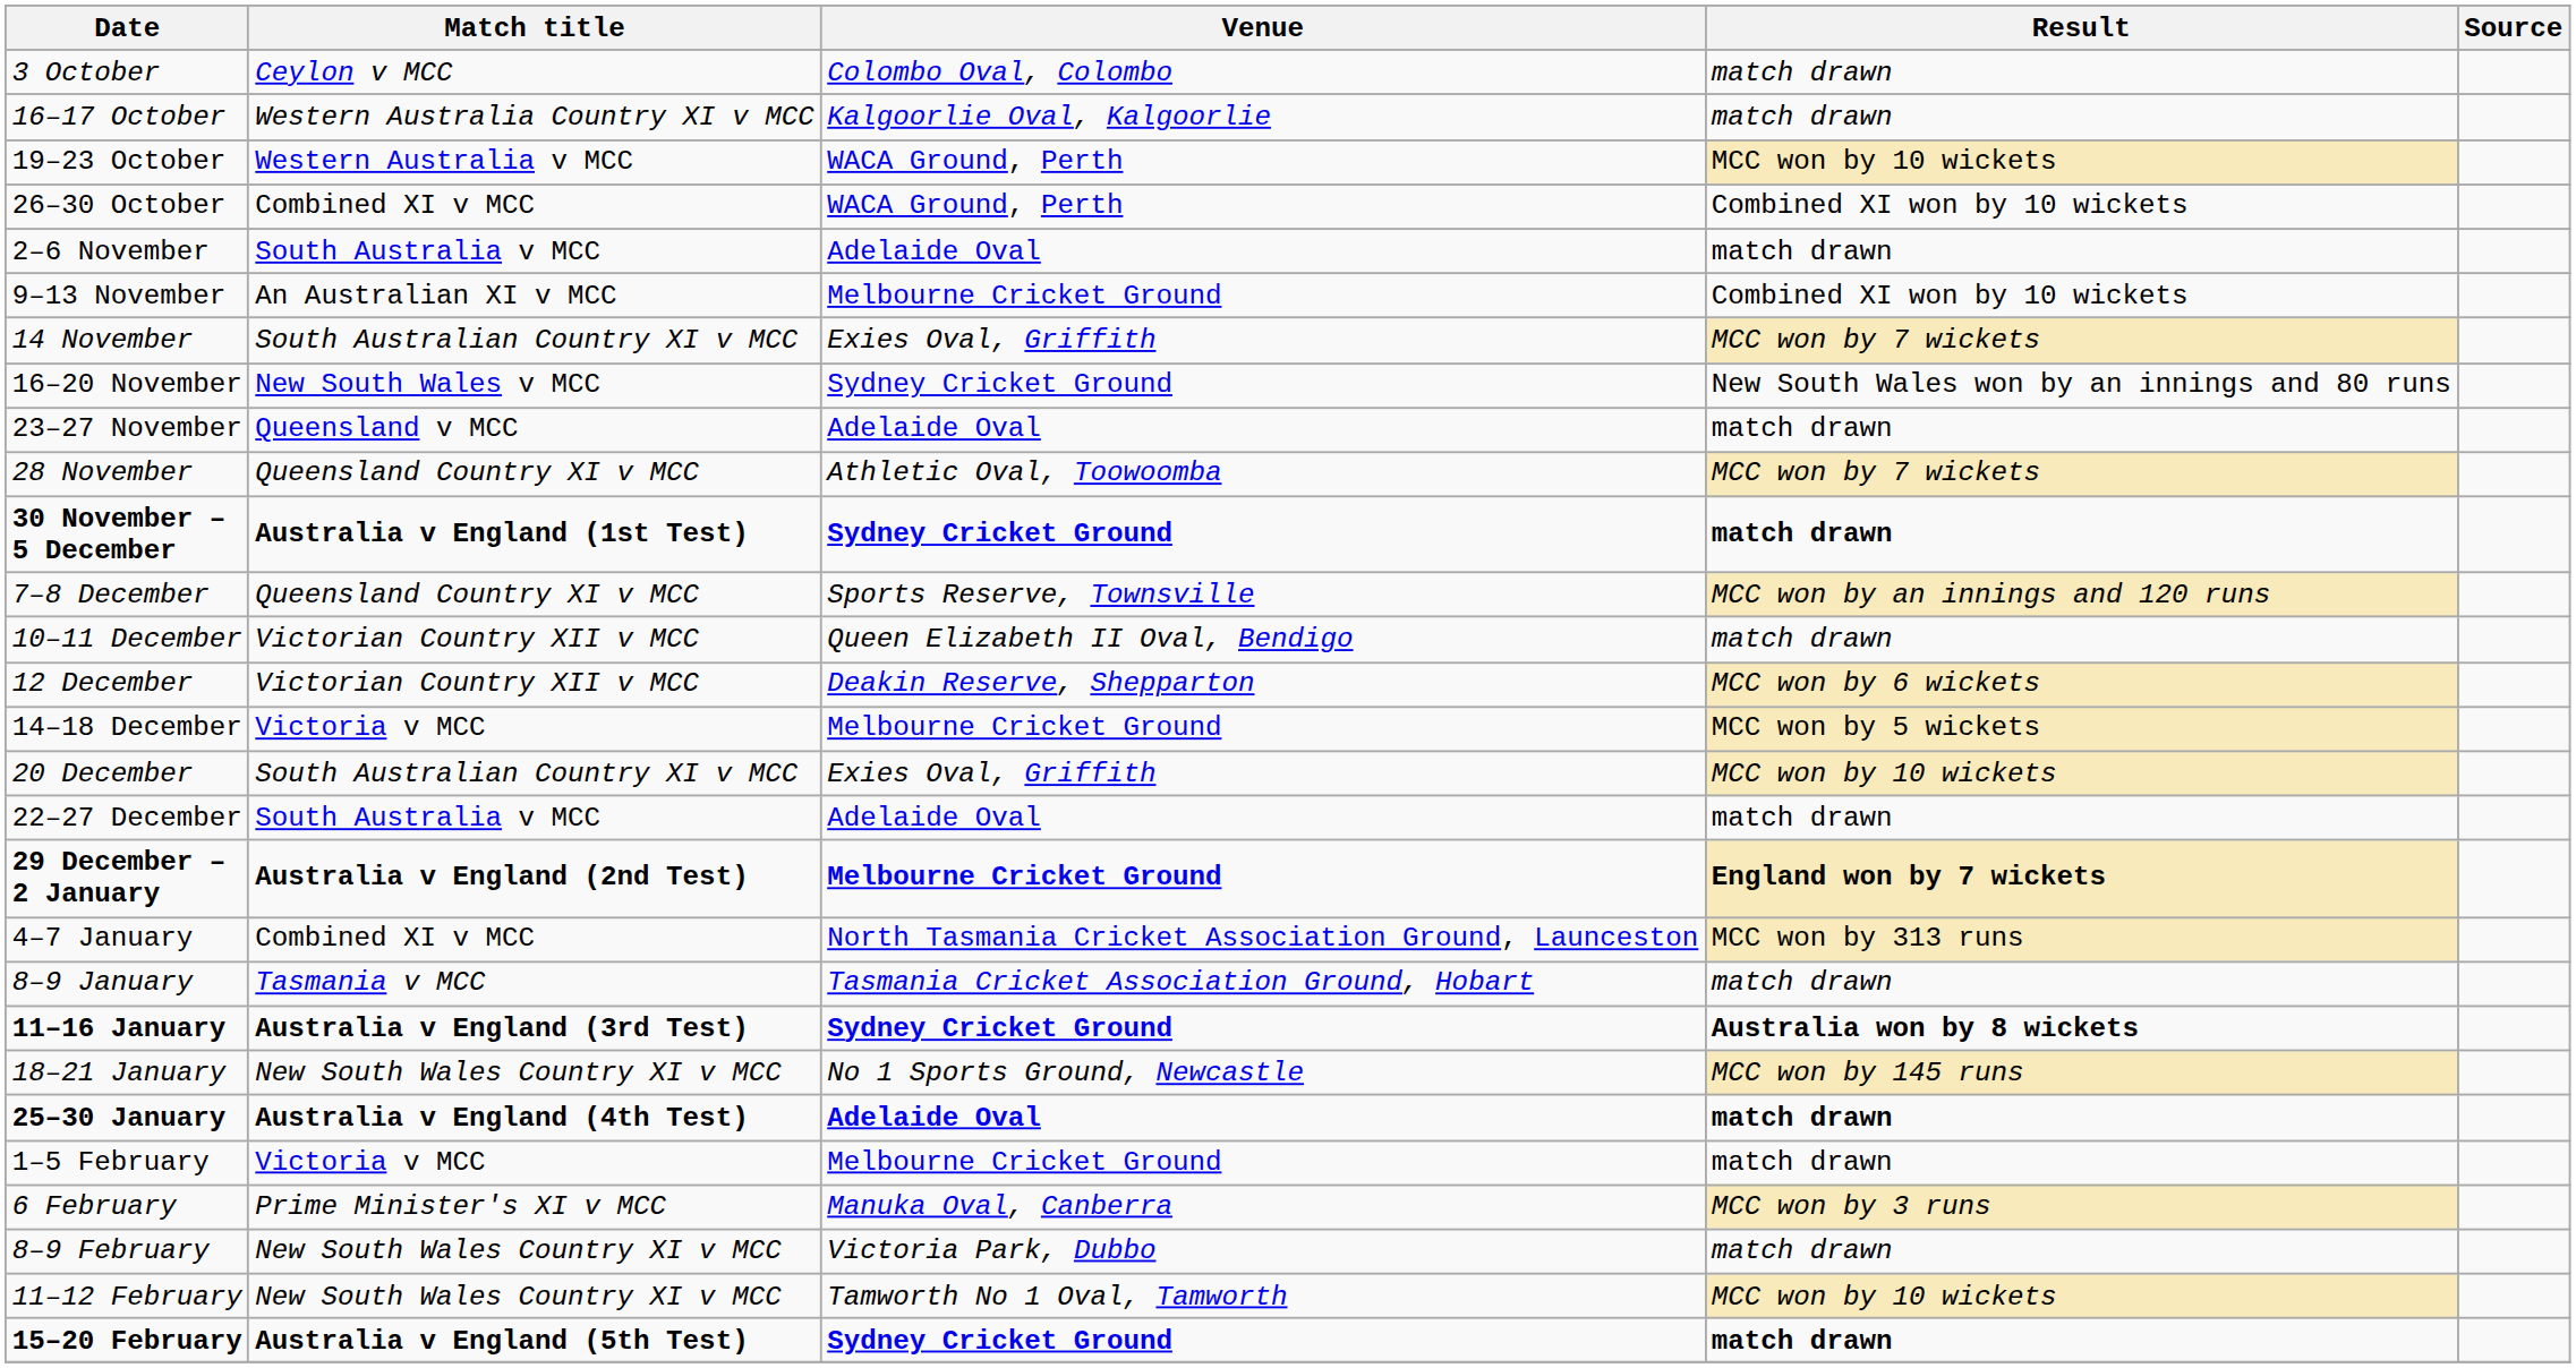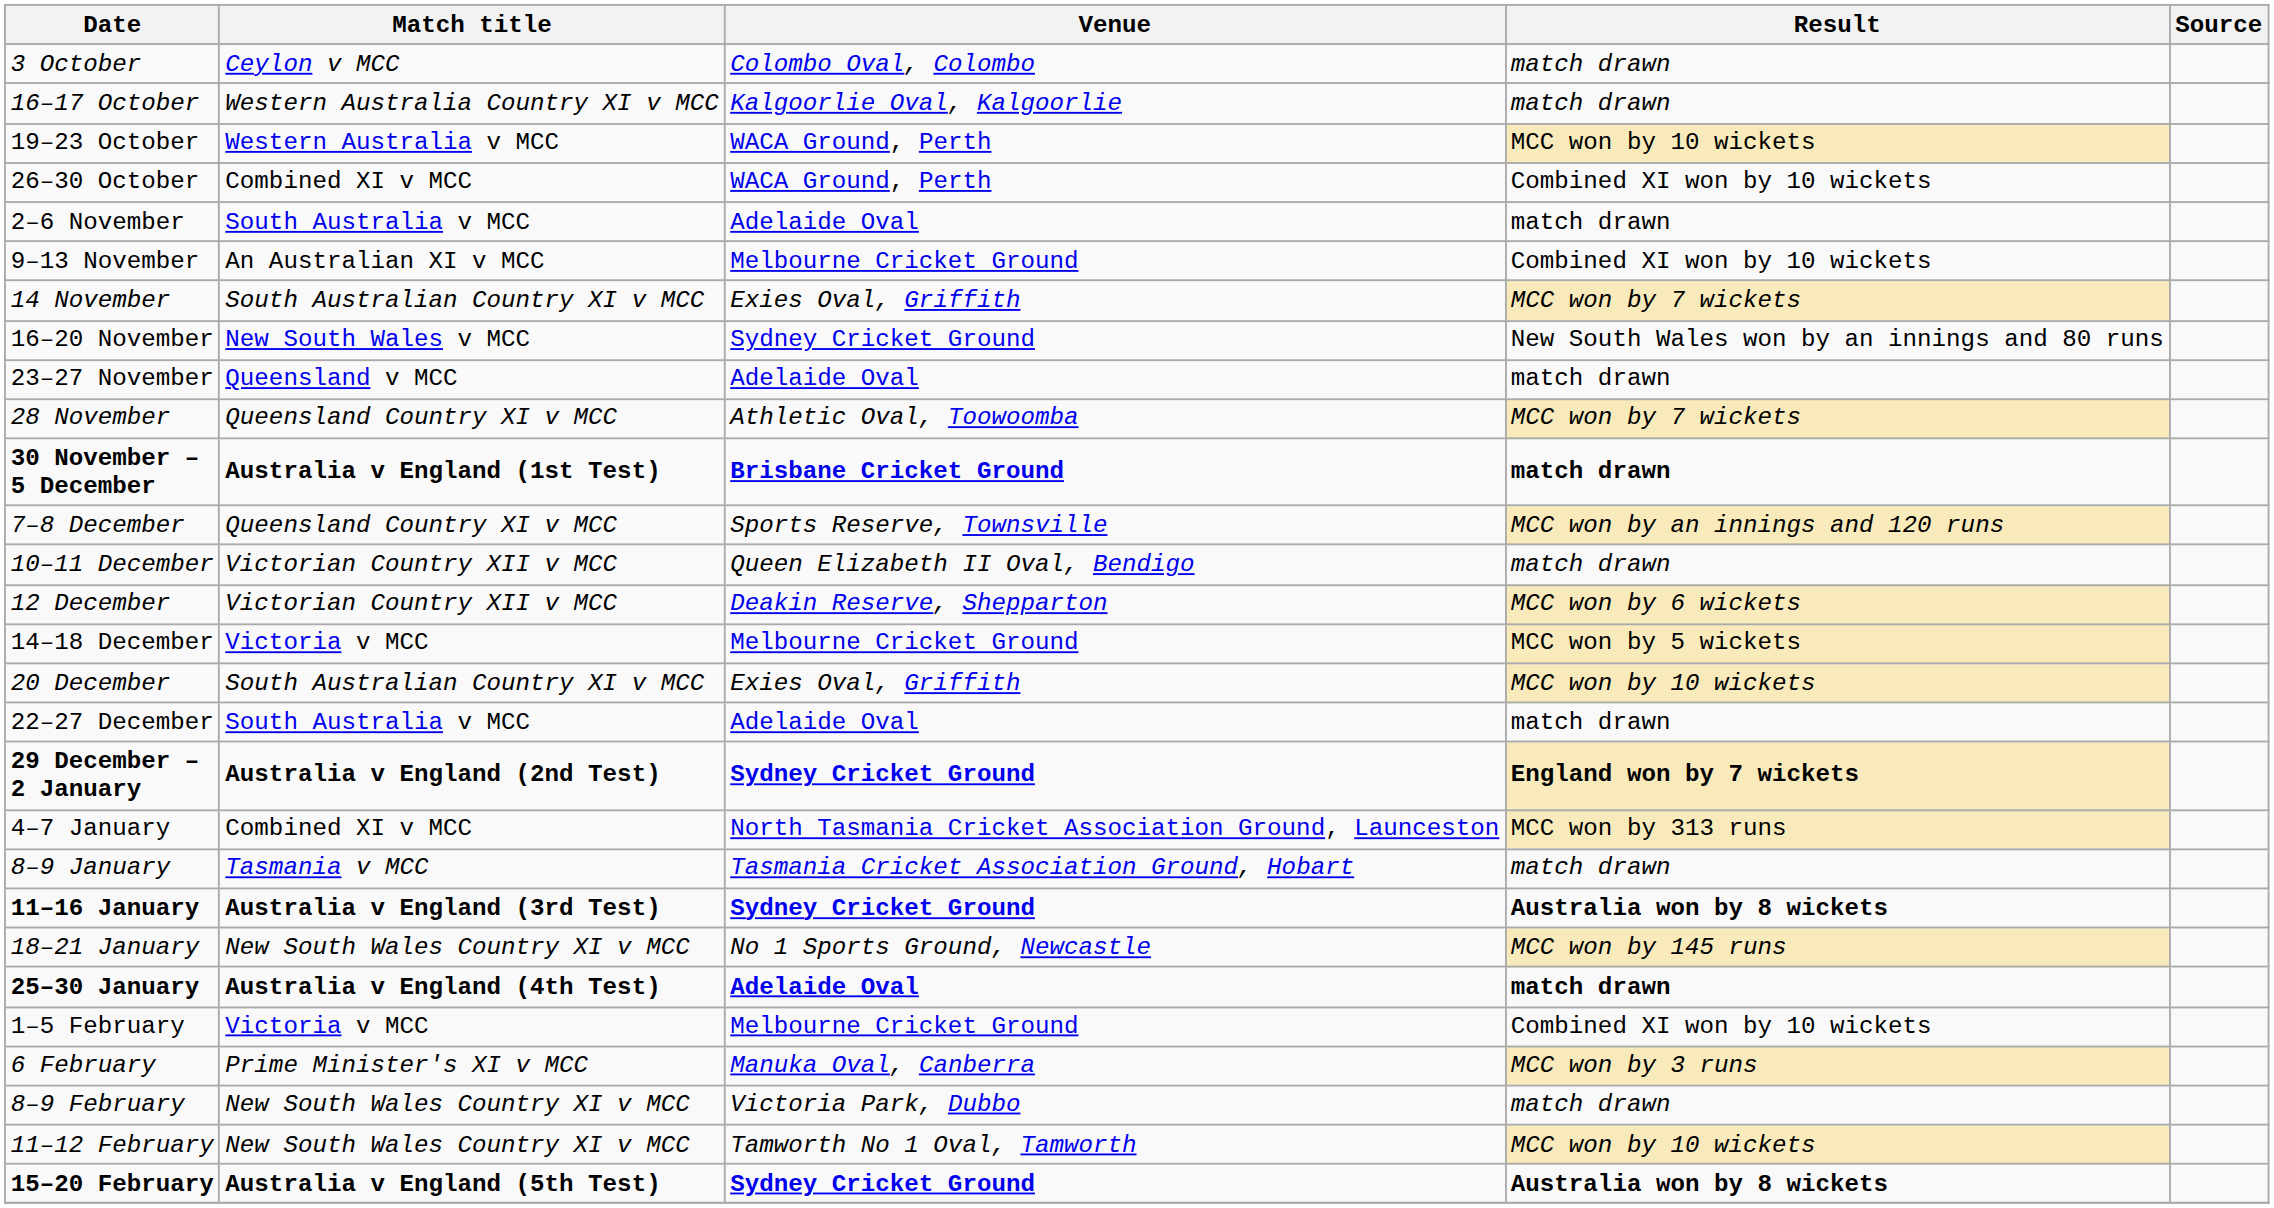30 November – 5 December | Venue: Sydney Cricket Ground -> Brisbane Cricket Ground
29 December – 2 January | Venue: Melbourne Cricket Ground -> Sydney Cricket Ground
1–5 February | Result: match drawn -> Combined XI won by 10 wickets
15–20 February | Result: match drawn -> Australia won by 8 wickets
